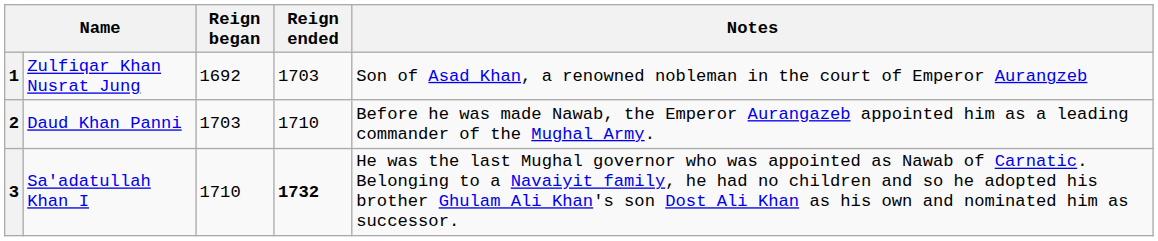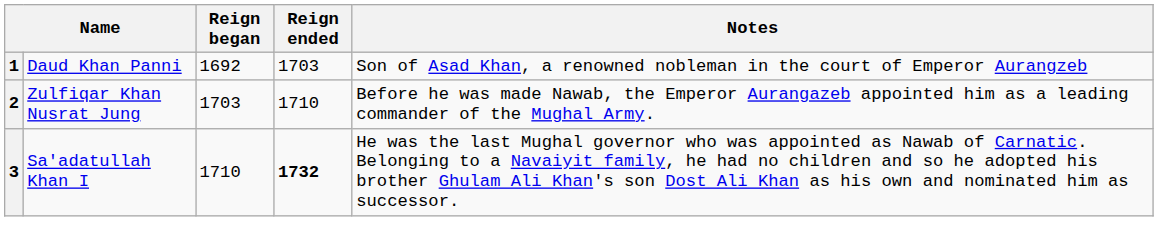1 | column 2: Zulfiqar Khan Nusrat Jung -> Daud Khan Panni
2 | column 2: Daud Khan Panni -> Zulfiqar Khan Nusrat Jung
